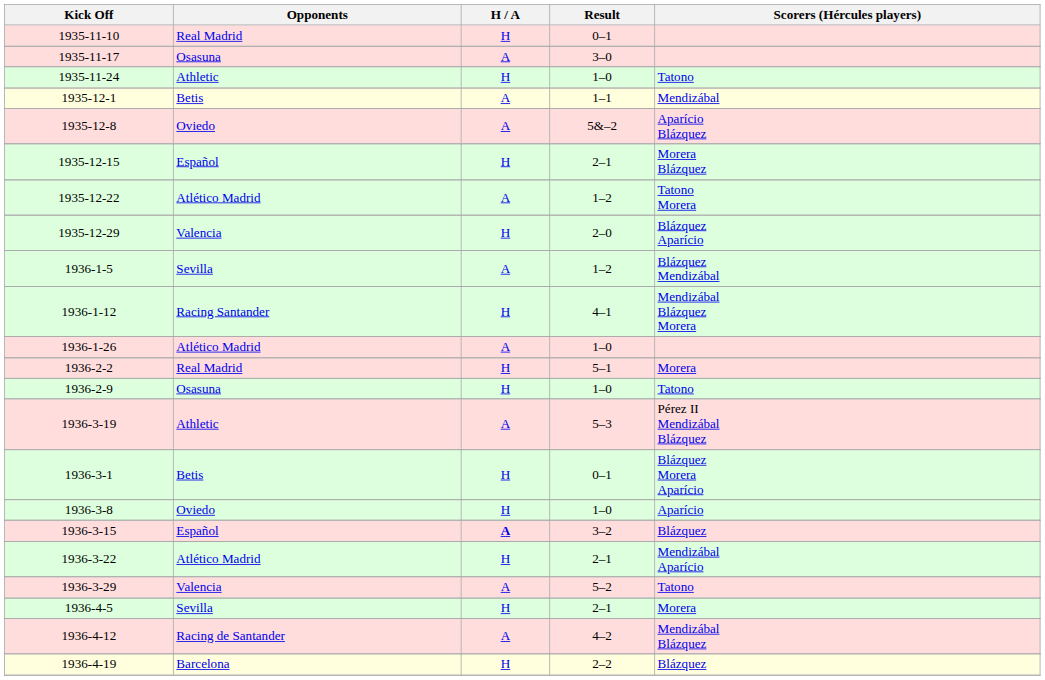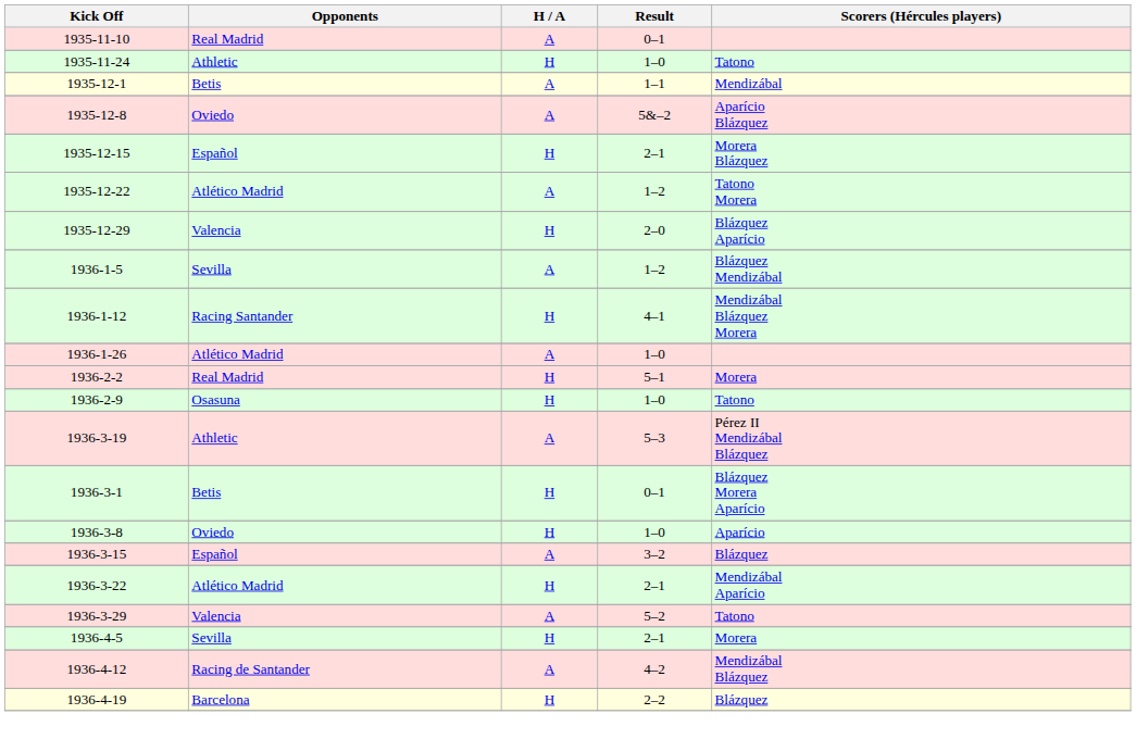1935-11-10 | H / A: H -> A
- row: 1935-11-17 | Osasuna | A | 3–0
1936-3-15 | H / A: bold -> normal
